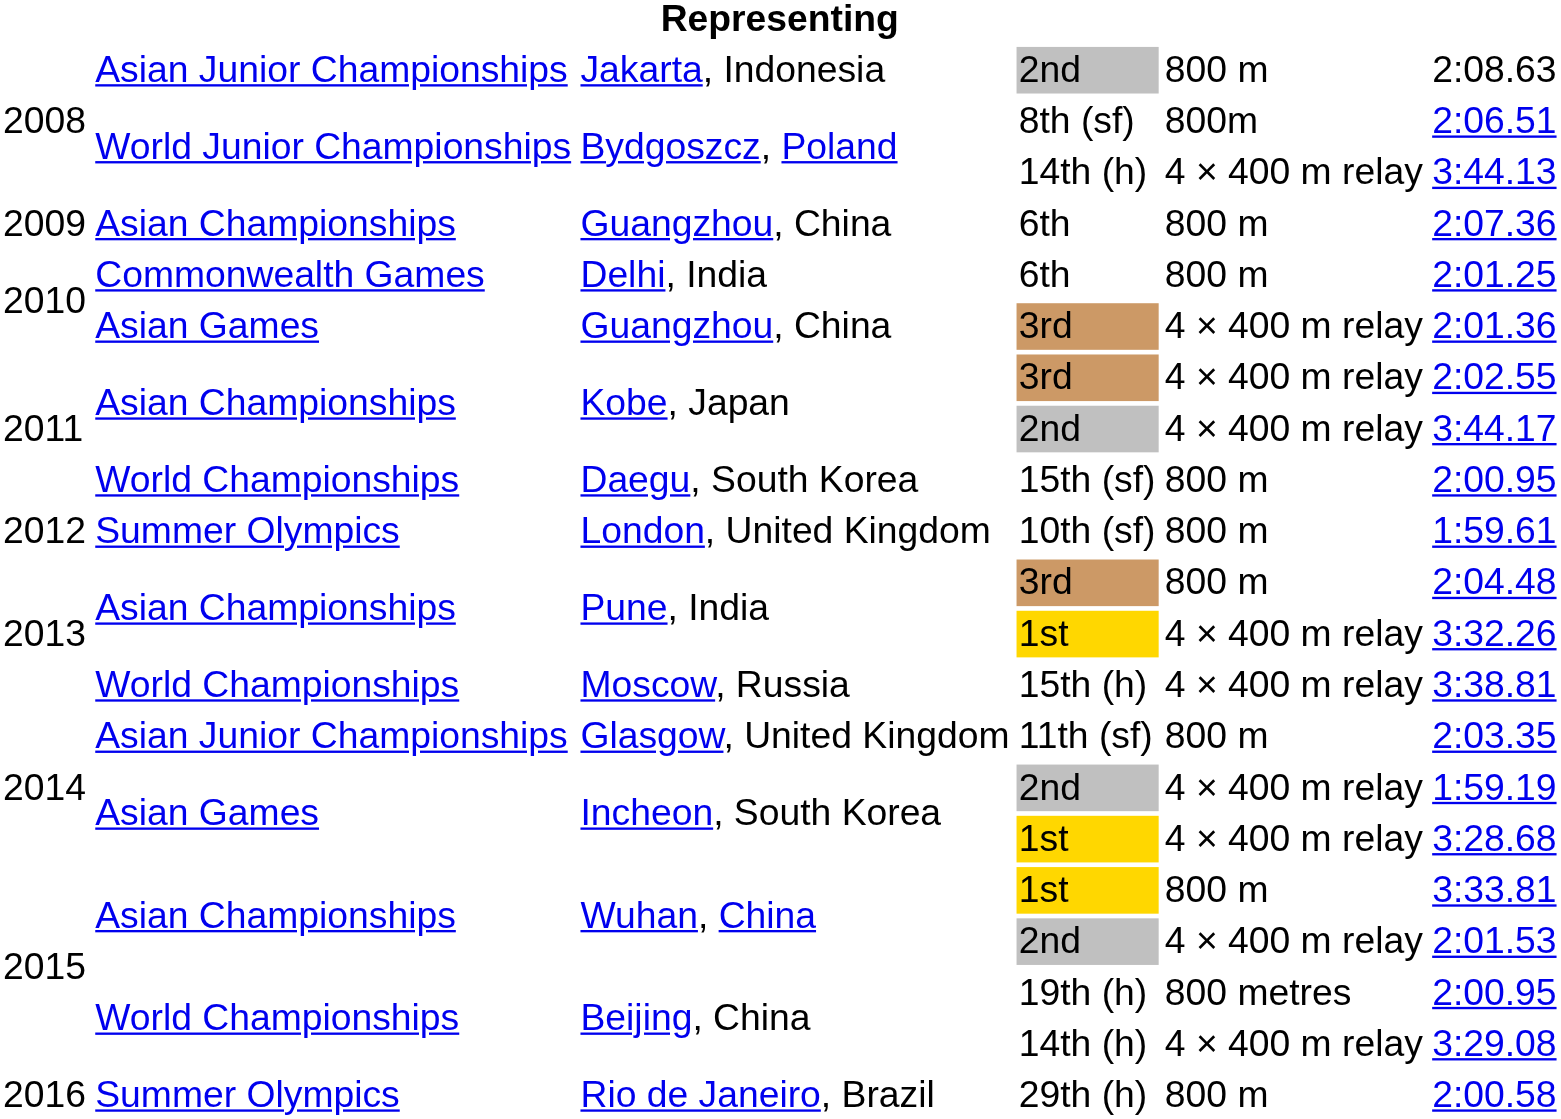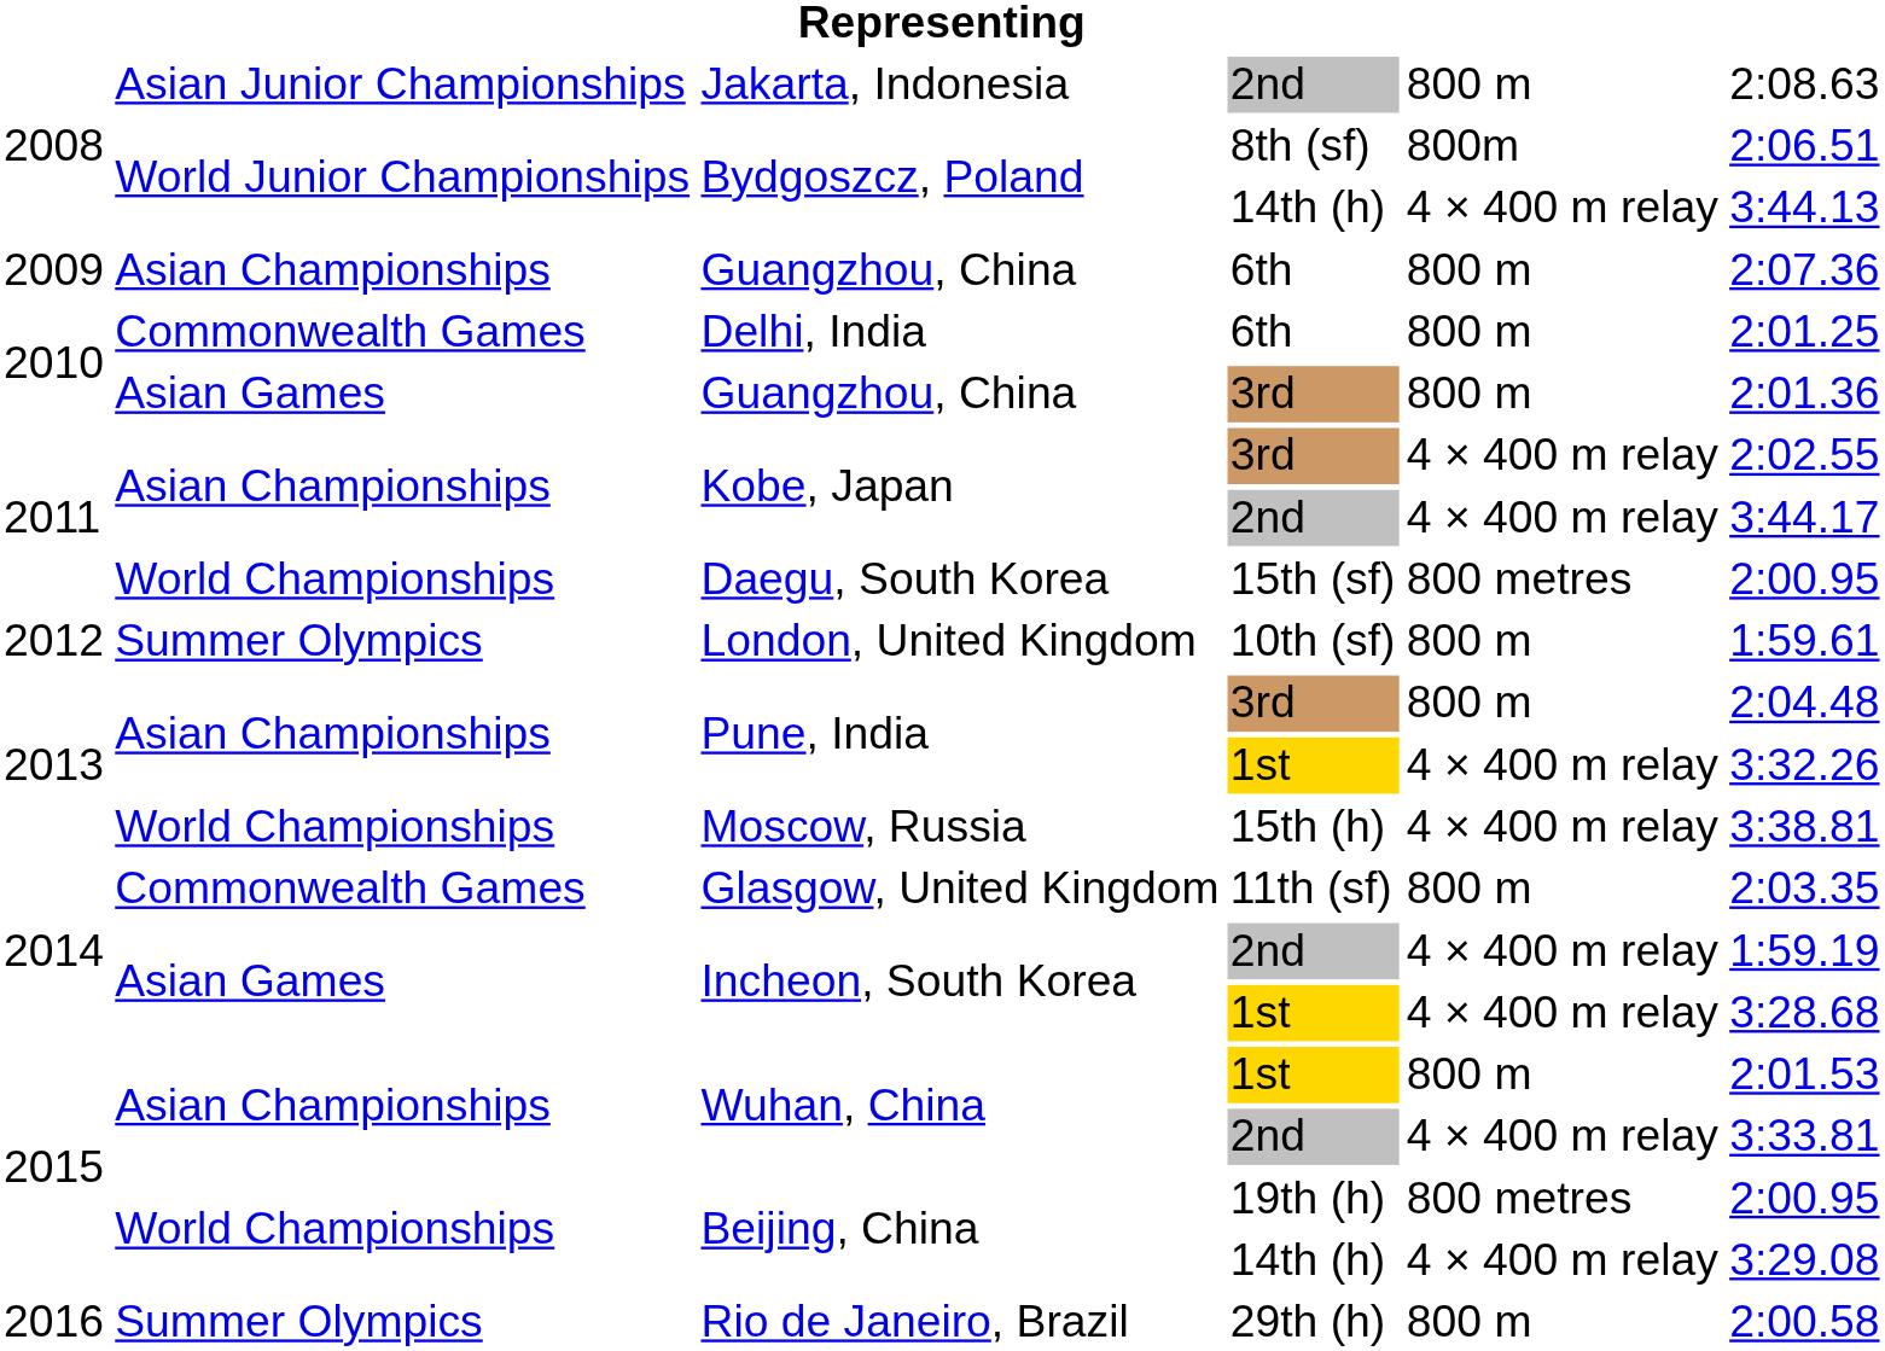Guangzhou, China / 3rd | column 5: 4 × 400 m relay -> 800 m
Daegu, South Korea | column 5: 800 m -> 800 metres
Glasgow, United Kingdom | column 2: Asian Junior Championships -> Commonwealth Games
Wuhan, China / 1st | column 6: 3:33.81 -> 2:01.53
Wuhan, China / 2nd | column 6: 2:01.53 -> 3:33.81
